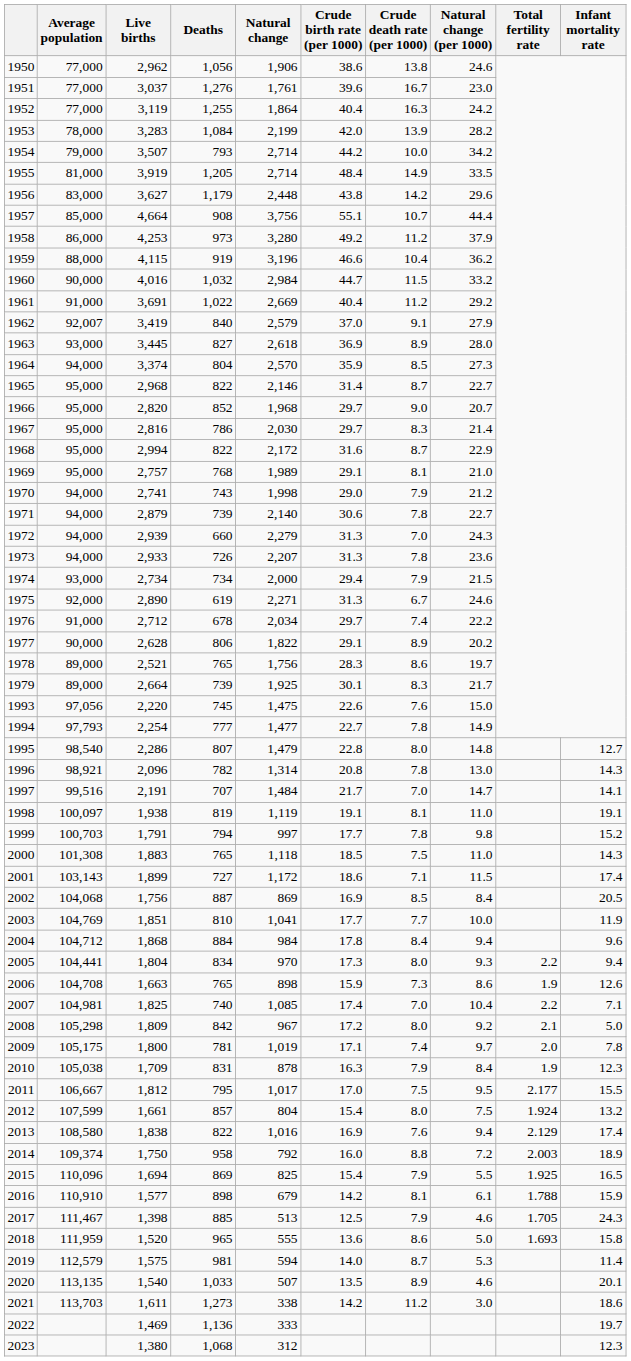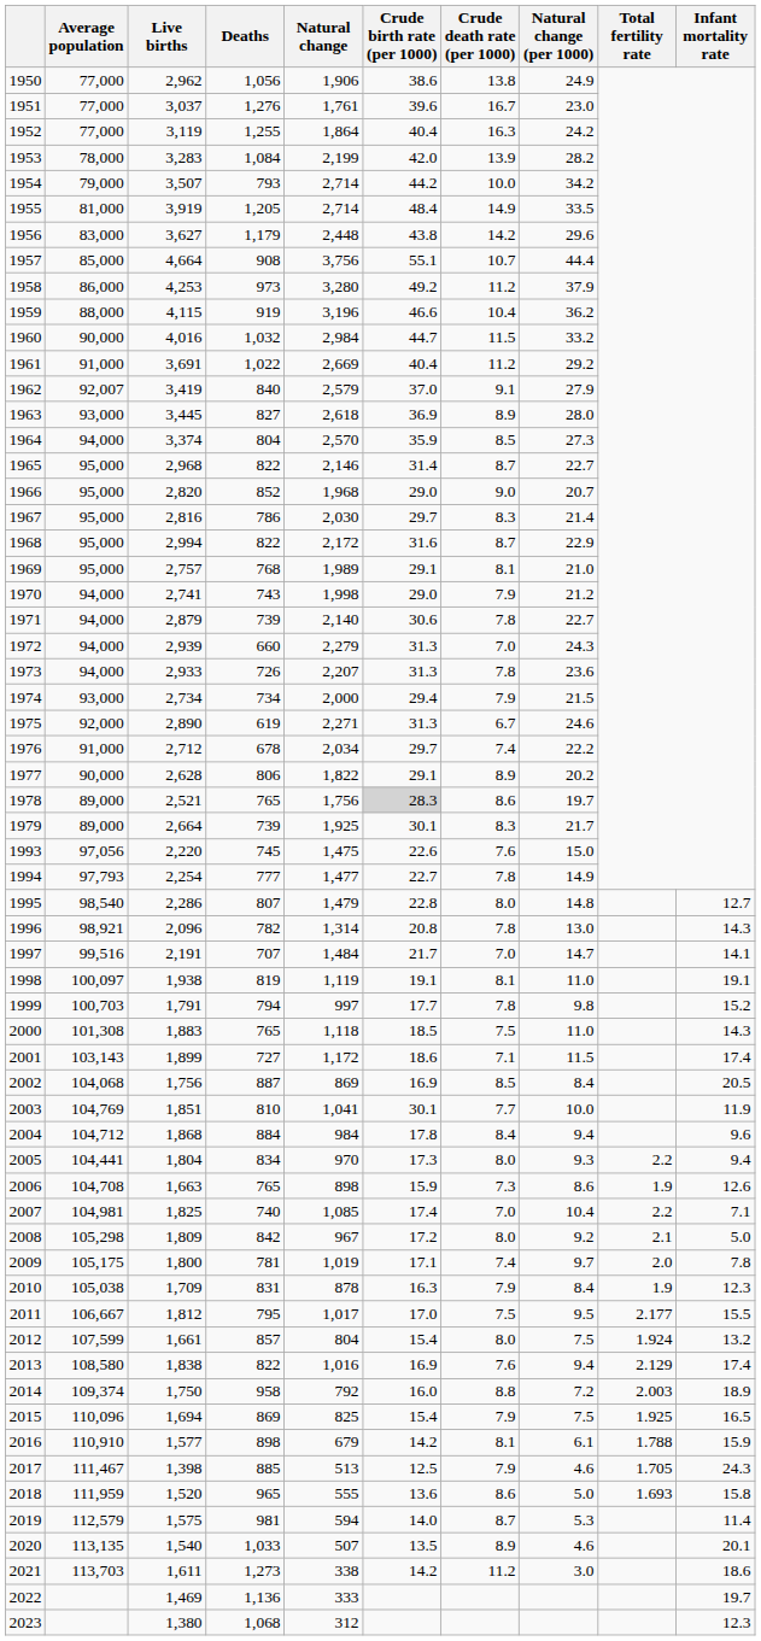1950 | Natural change (per 1000): 24.6 -> 24.9
1966 | Crude birth rate (per 1000): 29.7 -> 29.0
1978 | Crude birth rate (per 1000): no background -> lightgrey background
2003 | Crude birth rate (per 1000): 17.7 -> 30.1
2015 | Natural change (per 1000): 5.5 -> 7.5
